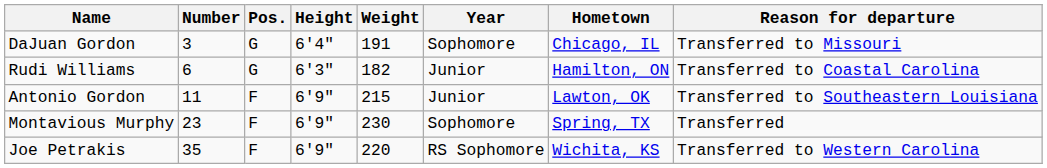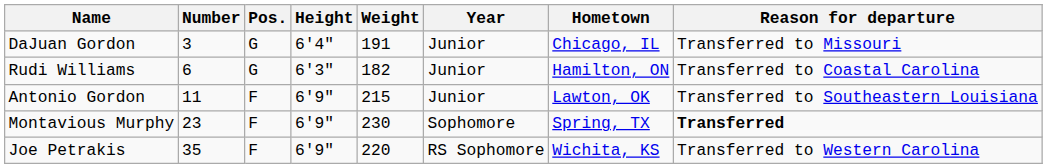DaJuan Gordon | Year: Sophomore -> Junior
Montavious Murphy | Reason for departure: normal -> bold
